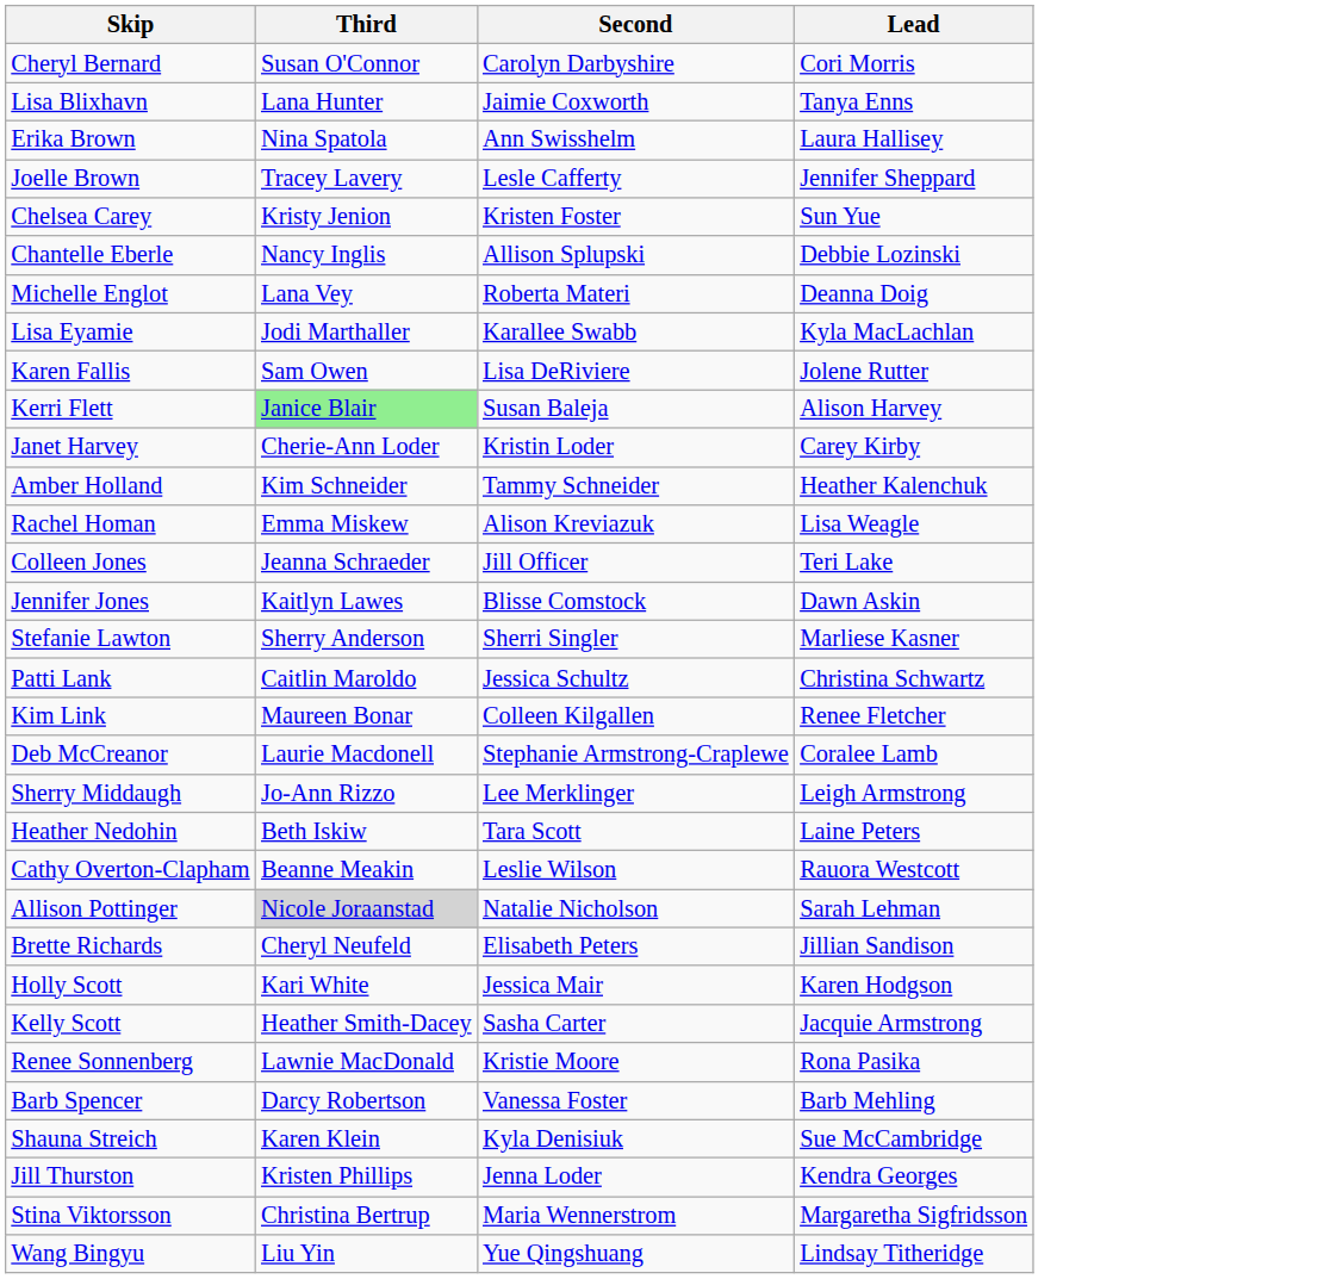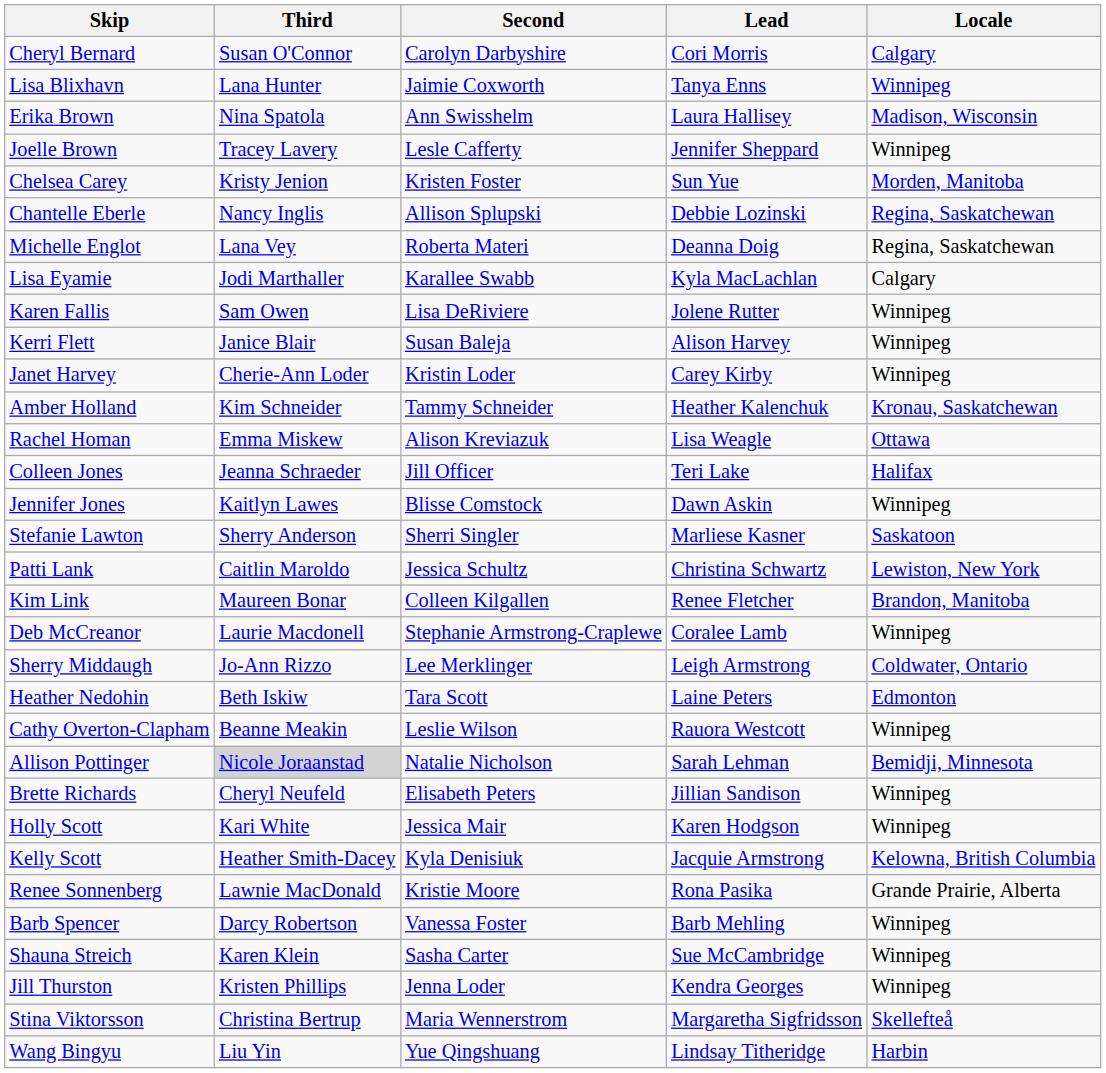+ column: Locale | Calgary | Winnipeg | Madison, Wisconsin | Winnipeg | Morden, Manitoba | Regina, Saskatchewan | Regina, Saskatchewan | Calgary | Winnipeg | Winnipeg | Winnipeg | Kronau, Saskatchewan | Ottawa | Halifax | Winnipeg | Saskatoon | Lewiston, New York | Brandon, Manitoba | Winnipeg | Coldwater, Ontario | Edmonton | Winnipeg | Bemidji, Minnesota | Winnipeg | Winnipeg | Kelowna, British Columbia | Grande Prairie, Alberta | Winnipeg | Winnipeg | Winnipeg | Skellefteå | Harbin
Kerri Flett | Third: lightgreen background -> no background
Kelly Scott | Second: Sasha Carter -> Kyla Denisiuk
Shauna Streich | Second: Kyla Denisiuk -> Sasha Carter
